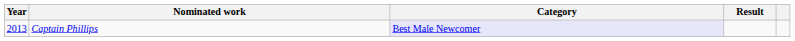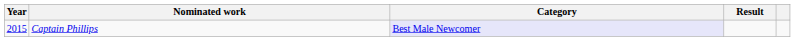Captain Phillips | Year: 2013 -> 2015
